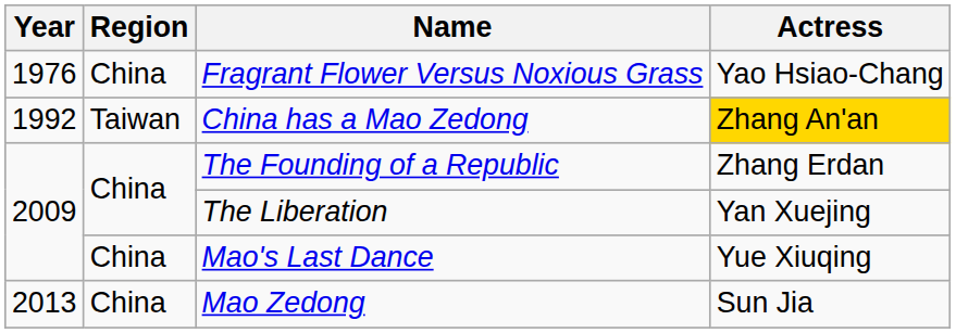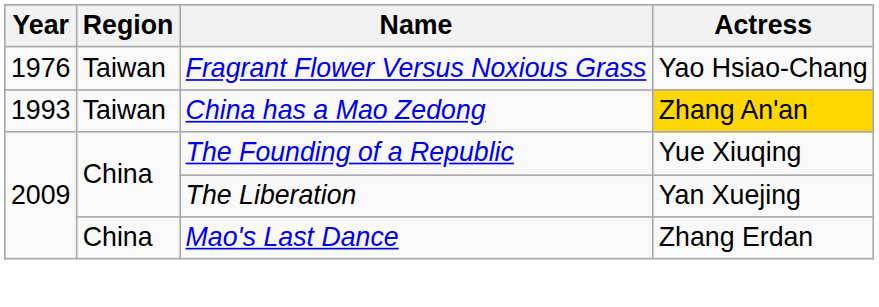Fragrant Flower Versus Noxious Grass | Region: China -> Taiwan
China has a Mao Zedong | Year: 1992 -> 1993
The Founding of a Republic | Actress: Zhang Erdan -> Yue Xiuqing
Mao's Last Dance | Actress: Yue Xiuqing -> Zhang Erdan
- row: 2013 | China | Mao Zedong | Sun Jia
